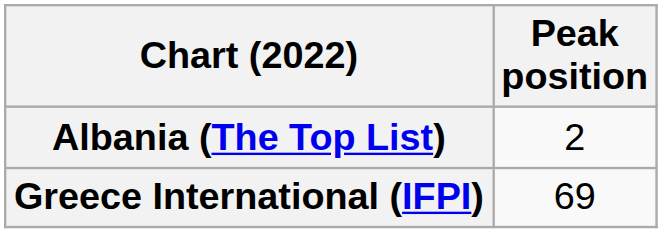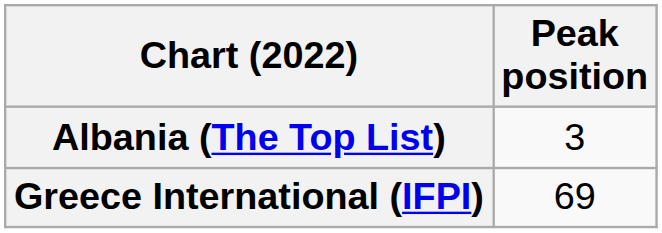Albania (The Top List) | Peak position: 2 -> 3
